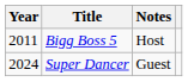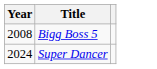- column: Notes | Host | Guest
Bigg Boss 5 | Year: 2011 -> 2008
